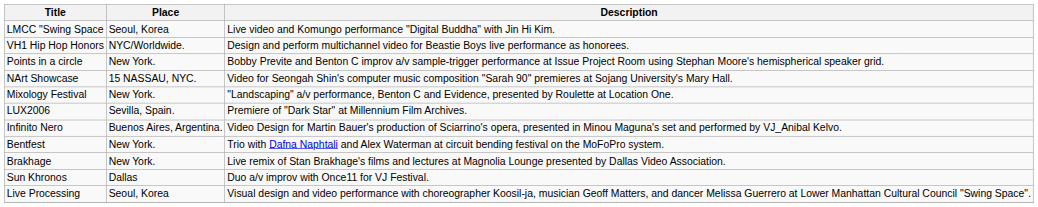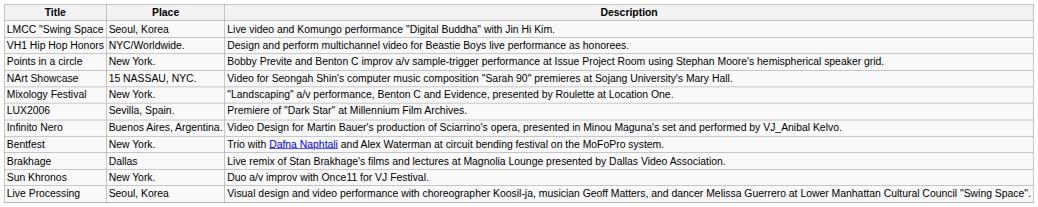Brakhage | Place: New York. -> Dallas
Sun Khronos | Place: Dallas -> New York.
